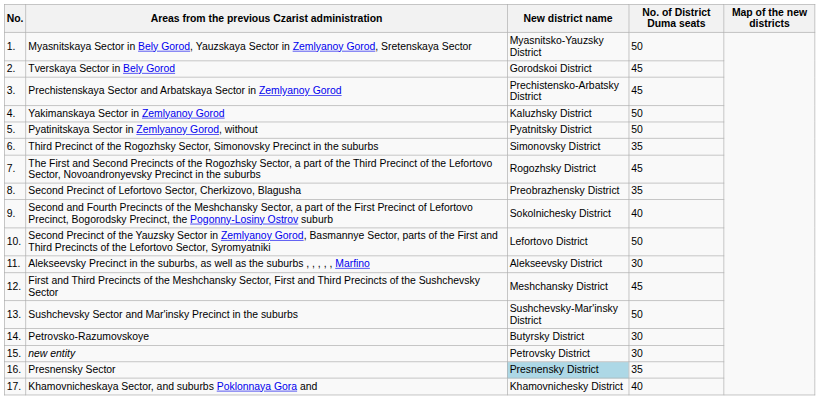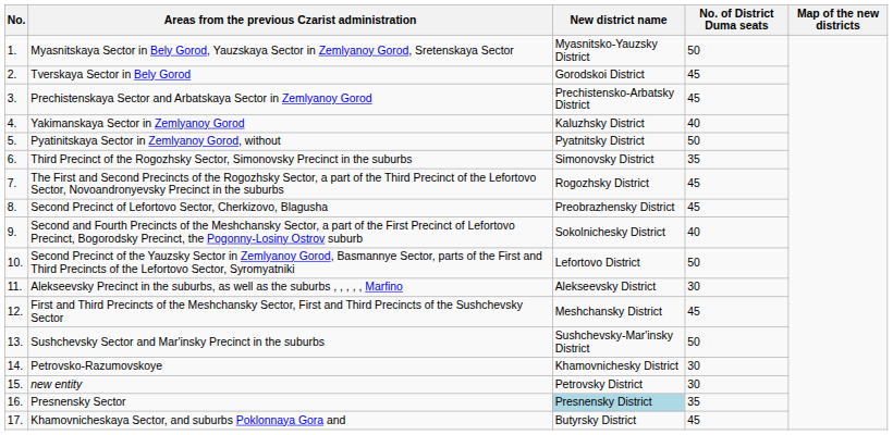Yakimanskaya Sector in Zemlyanoy Gorod | No. of District Duma seats: 50 -> 40
Second Precinct of Lefortovo Sector, Cherkizovo, Blagusha | No. of District Duma seats: 35 -> 45
Petrovsko-Razumovskoye | New district name: Butyrsky District -> Khamovnichesky District
Khamovnicheskaya Sector, and suburbs Poklonnaya Gora and | New district name: Khamovnichesky District -> Butyrsky District
Khamovnicheskaya Sector, and suburbs Poklonnaya Gora and | No. of District Duma seats: 40 -> 45
